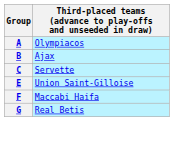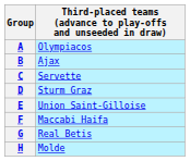+ row: D | Sturm Graz
+ row: H | Molde
